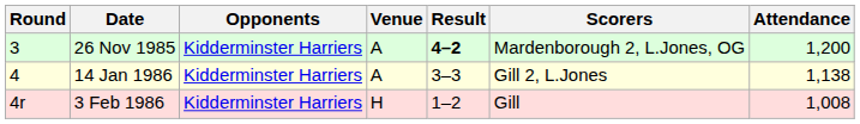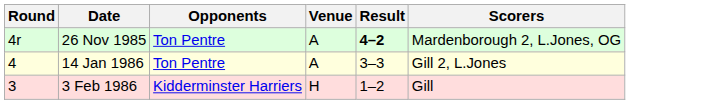- column: Attendance | 1,200 | 1,138 | 1,008
26 Nov 1985 | Round: 3 -> 4r
26 Nov 1985 | Opponents: Kidderminster Harriers -> Ton Pentre
14 Jan 1986 | Opponents: Kidderminster Harriers -> Ton Pentre
3 Feb 1986 | Round: 4r -> 3
